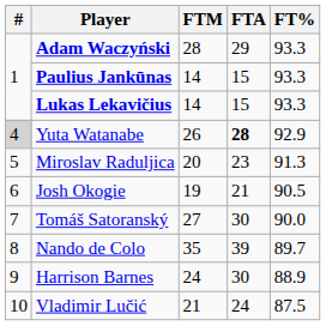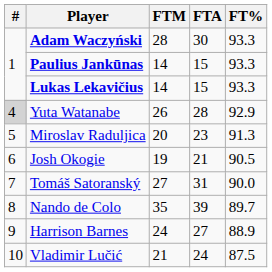Adam Waczyński | FTA: 29 -> 30
Yuta Watanabe | FTA: bold -> normal
Tomáš Satoranský | FTA: 30 -> 31
Harrison Barnes | FTA: 30 -> 27
